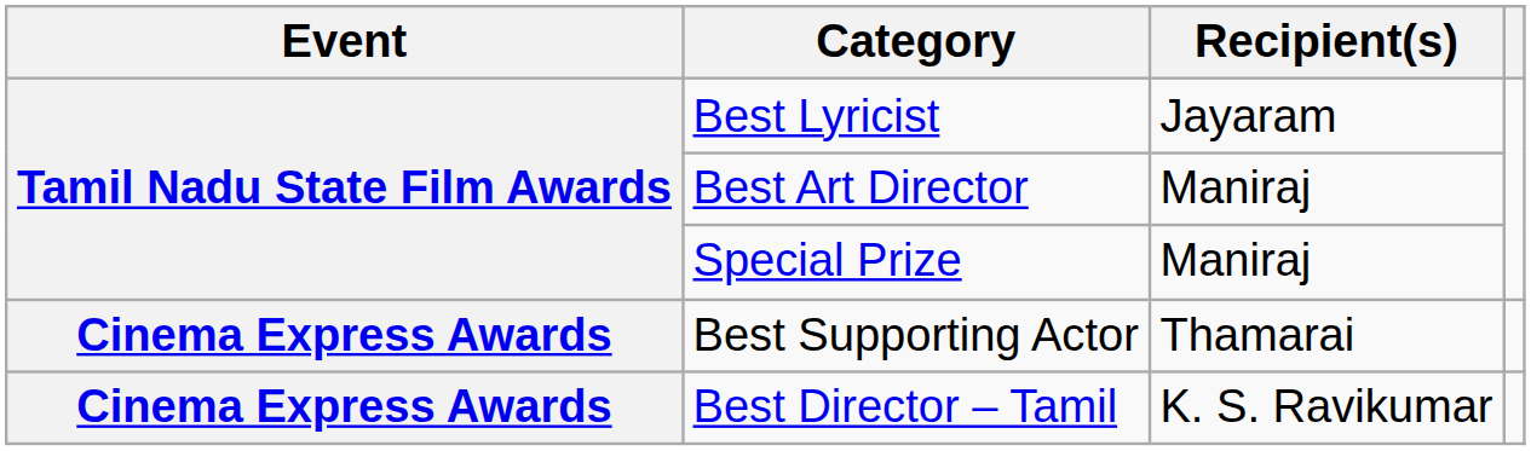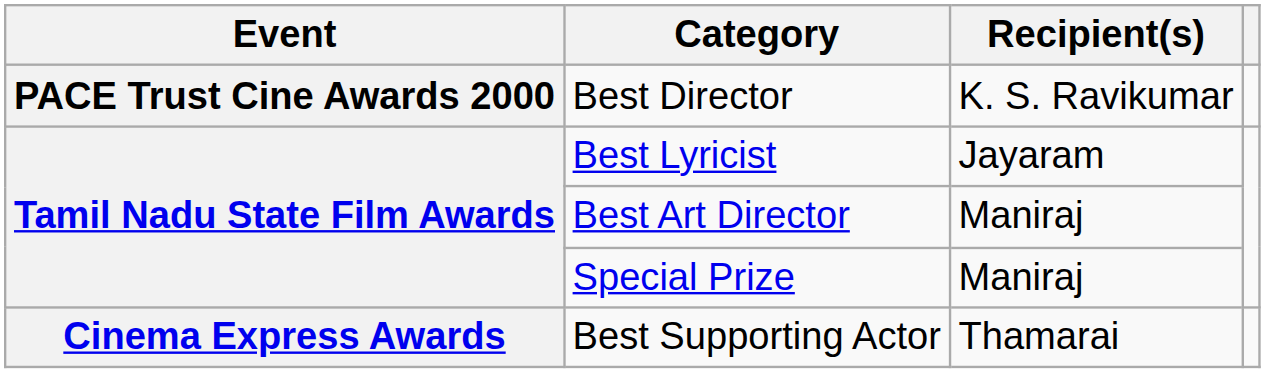+ row: PACE Trust Cine Awards 2000 | Best Director | K. S. Ravikumar
- row: Cinema Express Awards | Best Director – Tamil | K. S. Ravikumar
